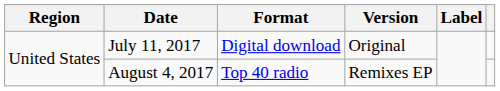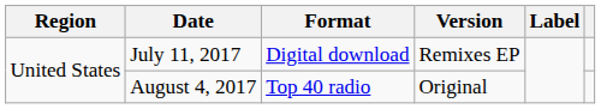July 11, 2017 | Version: Original -> Remixes EP
August 4, 2017 | Version: Remixes EP -> Original
